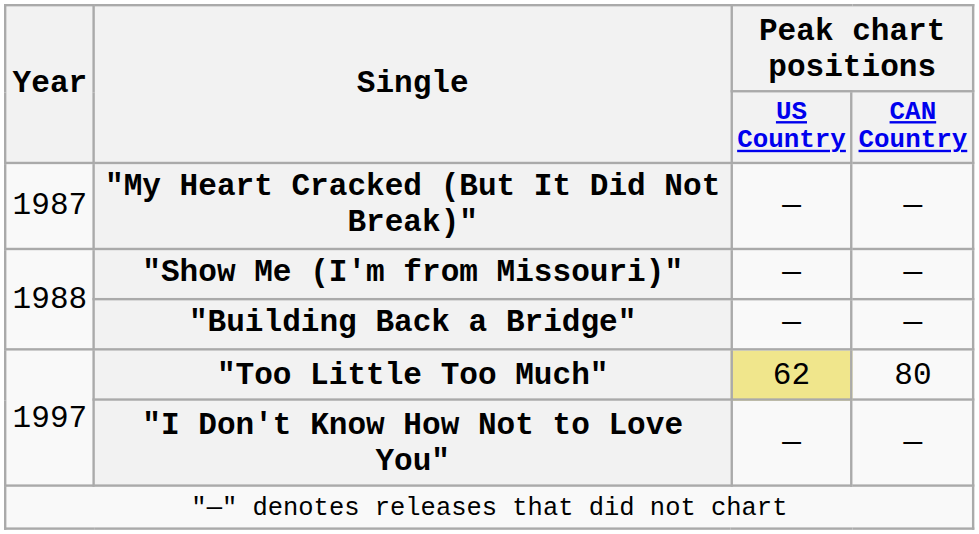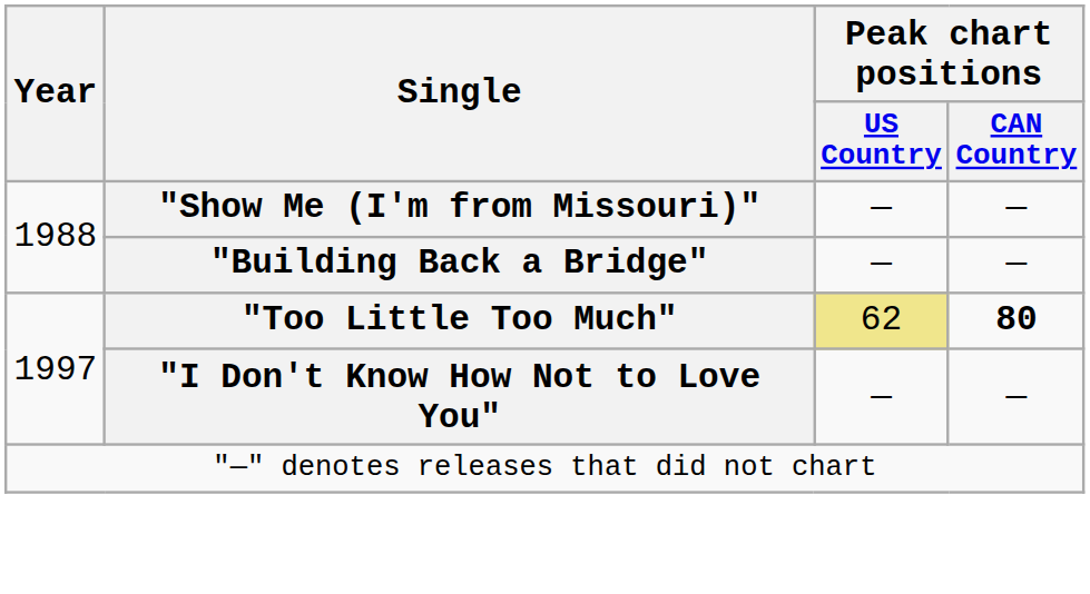- row: 1987 | "My Heart Cracked (But It Did Not Break)" | — | —
"Too Little Too Much" | Peak chart positions / CAN Country: normal -> bold
